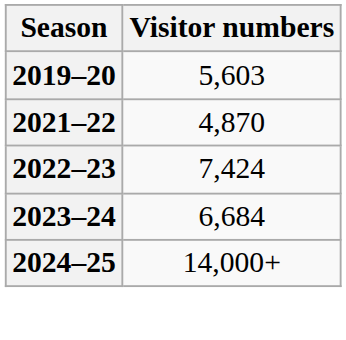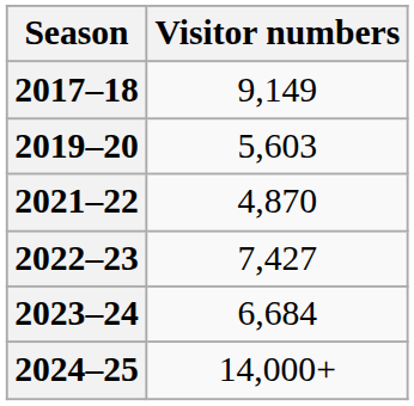+ row: 2017–18 | 9,149
2022–23 | Visitor numbers: 7,424 -> 7,427
